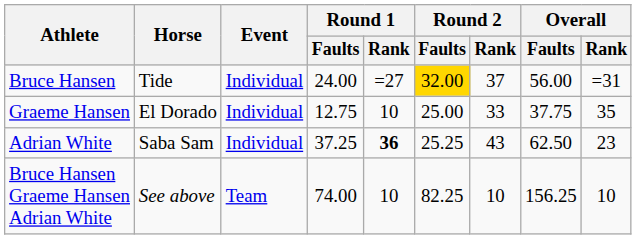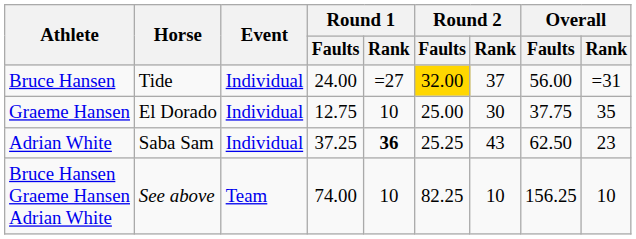Graeme Hansen | Round 2 / Rank: 33 -> 30
